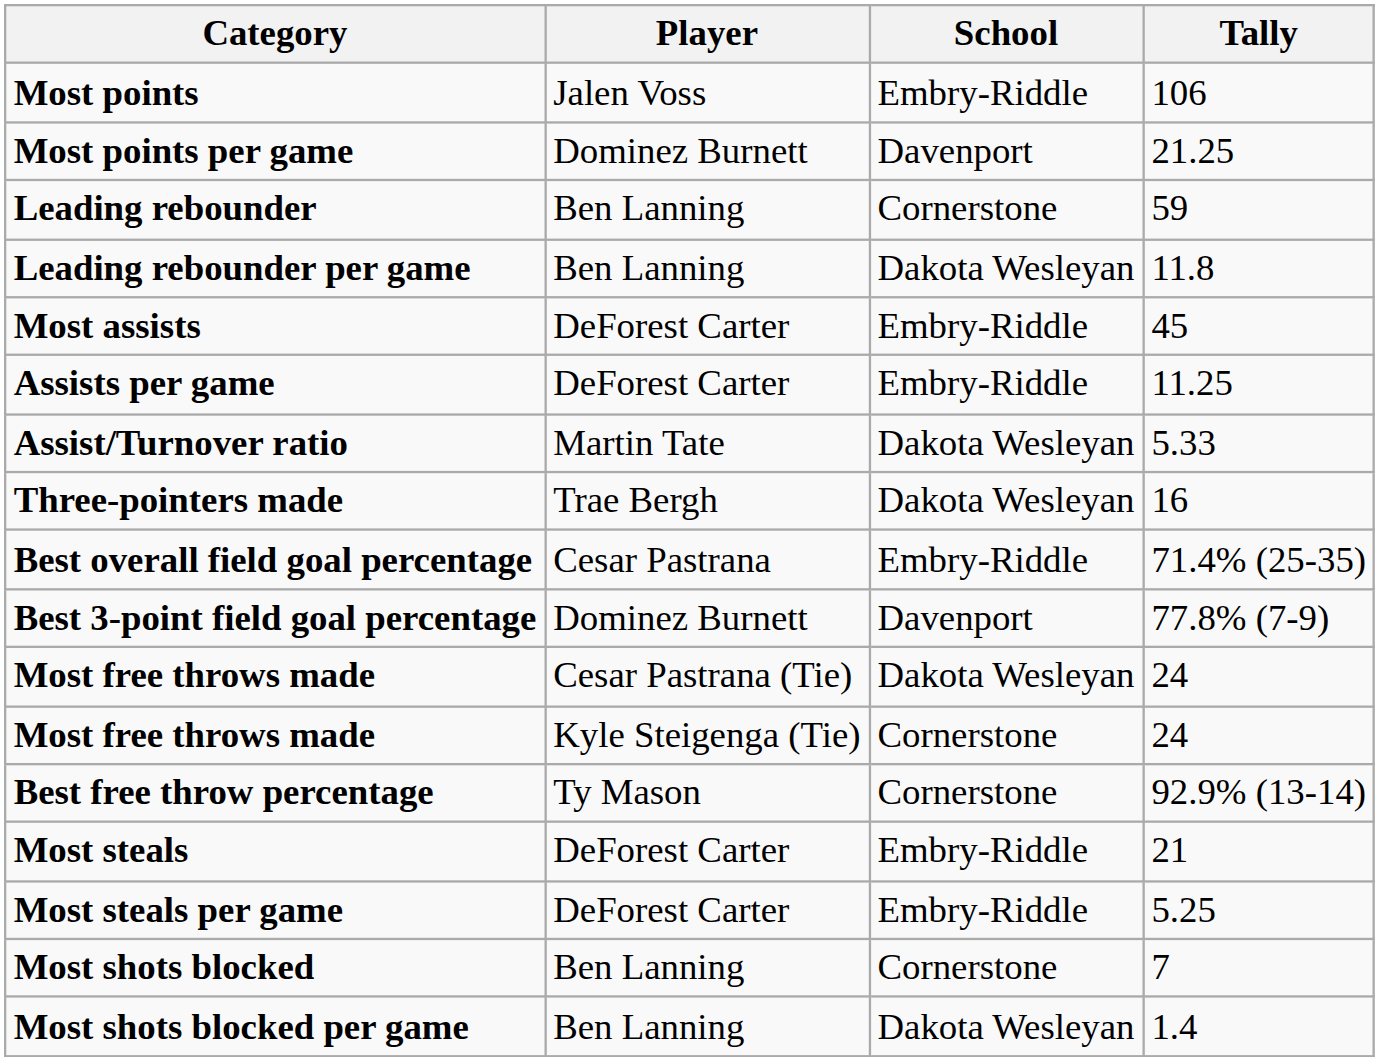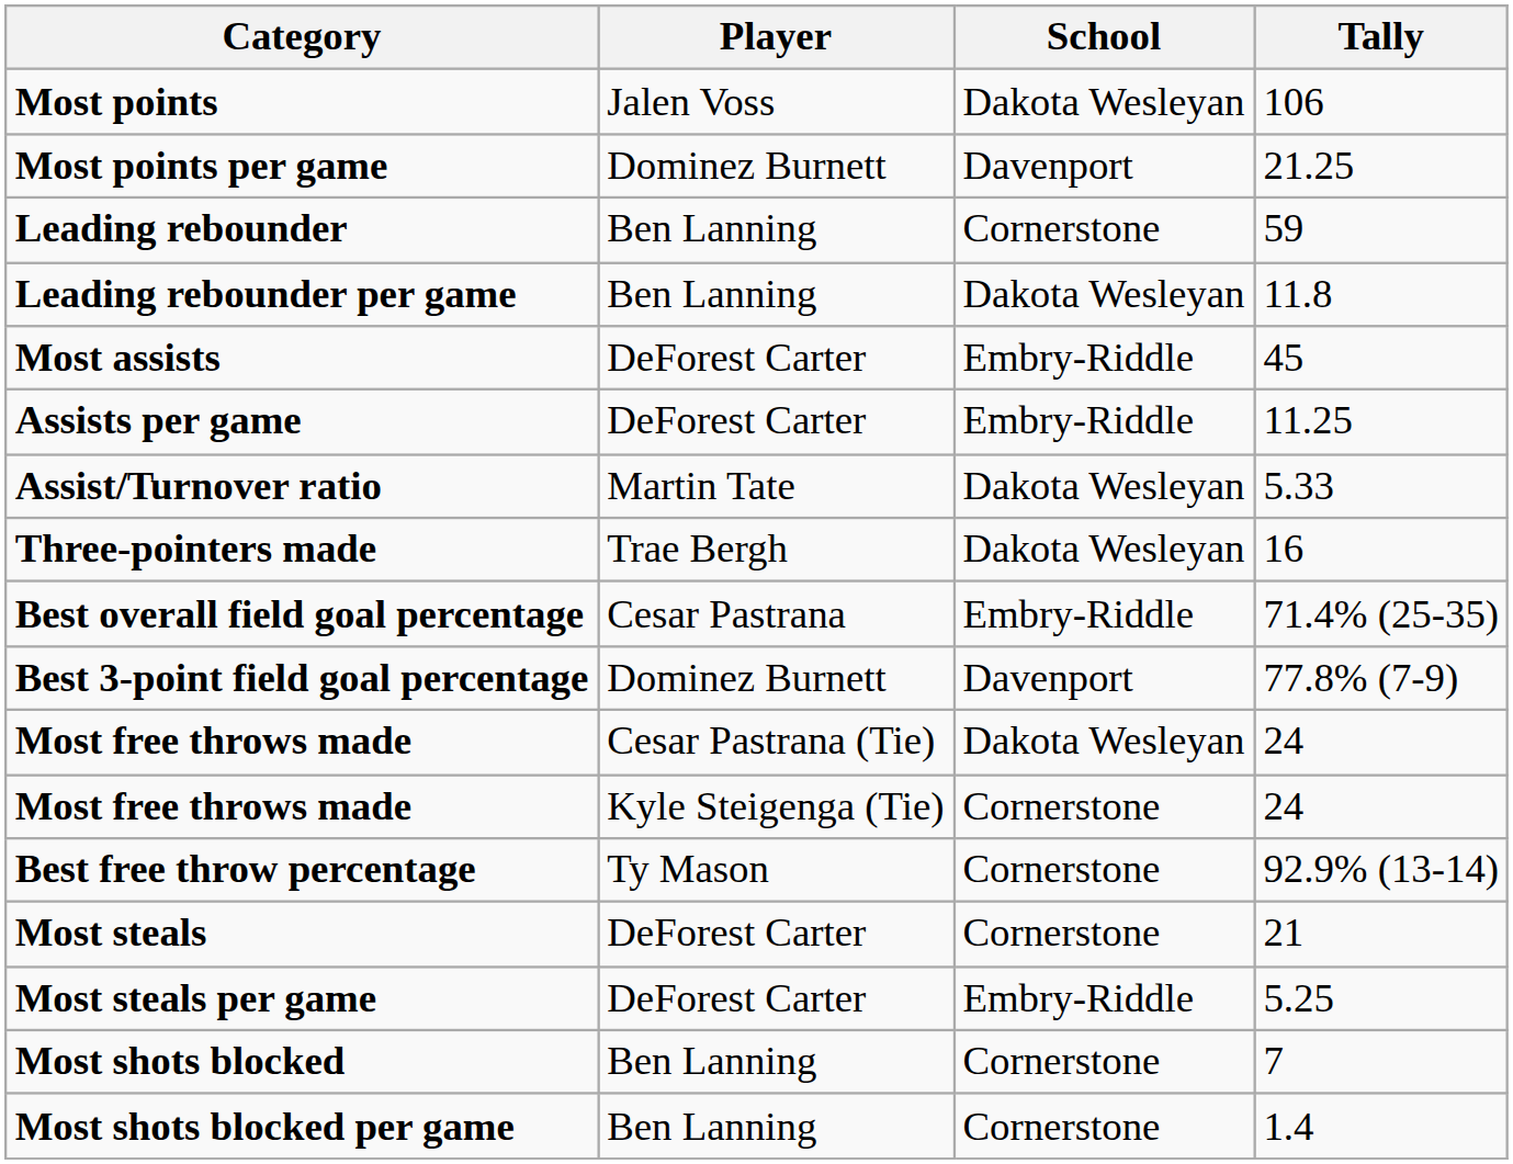Most points | School: Embry-Riddle -> Dakota Wesleyan
Most steals | School: Embry-Riddle -> Cornerstone
Most shots blocked per game | School: Dakota Wesleyan -> Cornerstone
